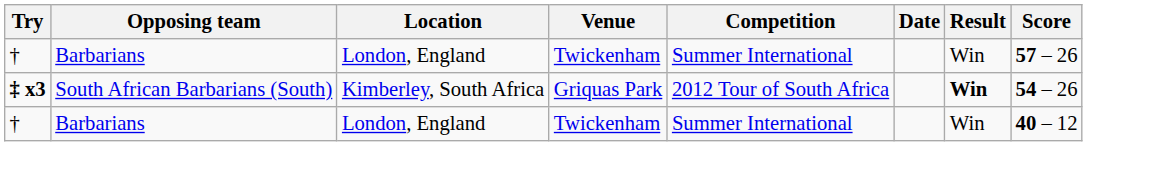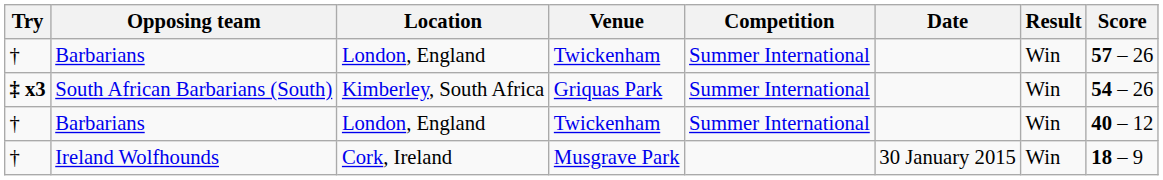South African Barbarians (South) | Competition: 2012 Tour of South Africa -> Summer International
South African Barbarians (South) | Result: bold -> normal
+ row: † | Ireland Wolfhounds | Cork, Ireland | Musgrave Park | 30 January 2015 | Win | 18 – 9
